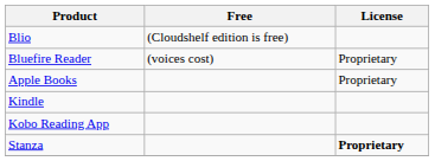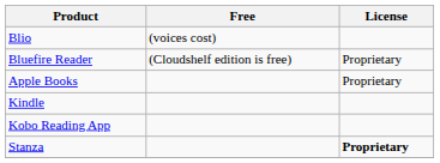Blio | Free: (Cloudshelf edition is free) -> (voices cost)
Bluefire Reader | Free: (voices cost) -> (Cloudshelf edition is free)
